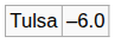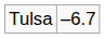Tulsa | column 2: –6.0 -> –6.7
